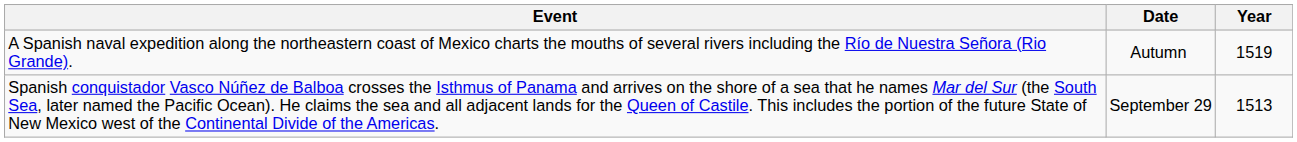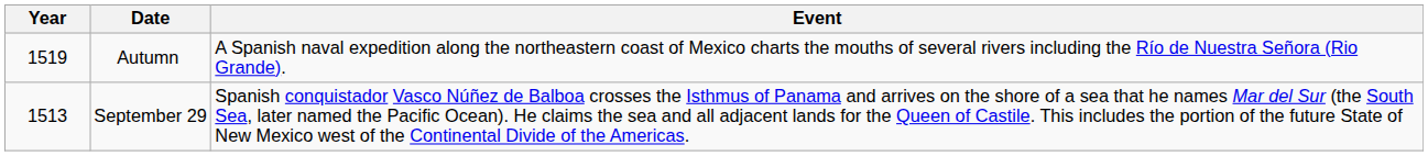columns swapped: Year <-> Event
